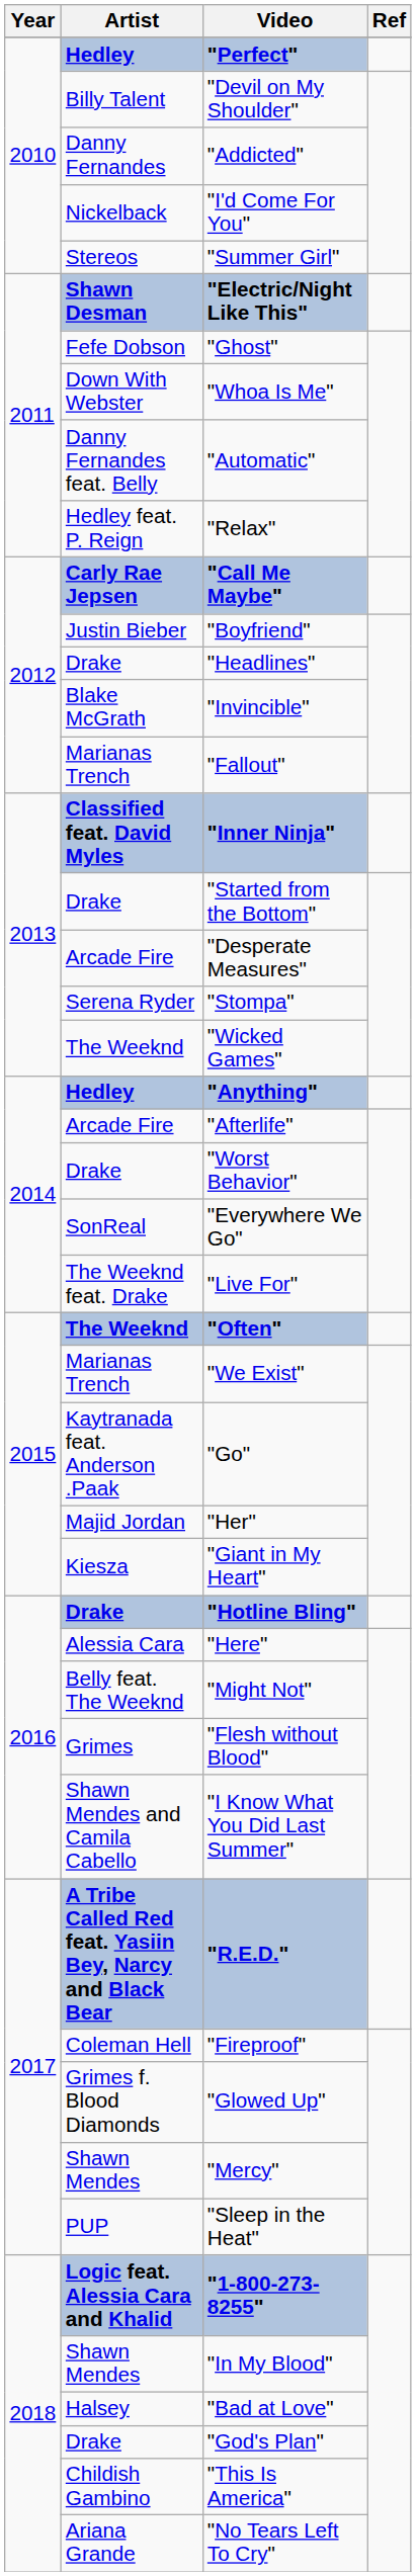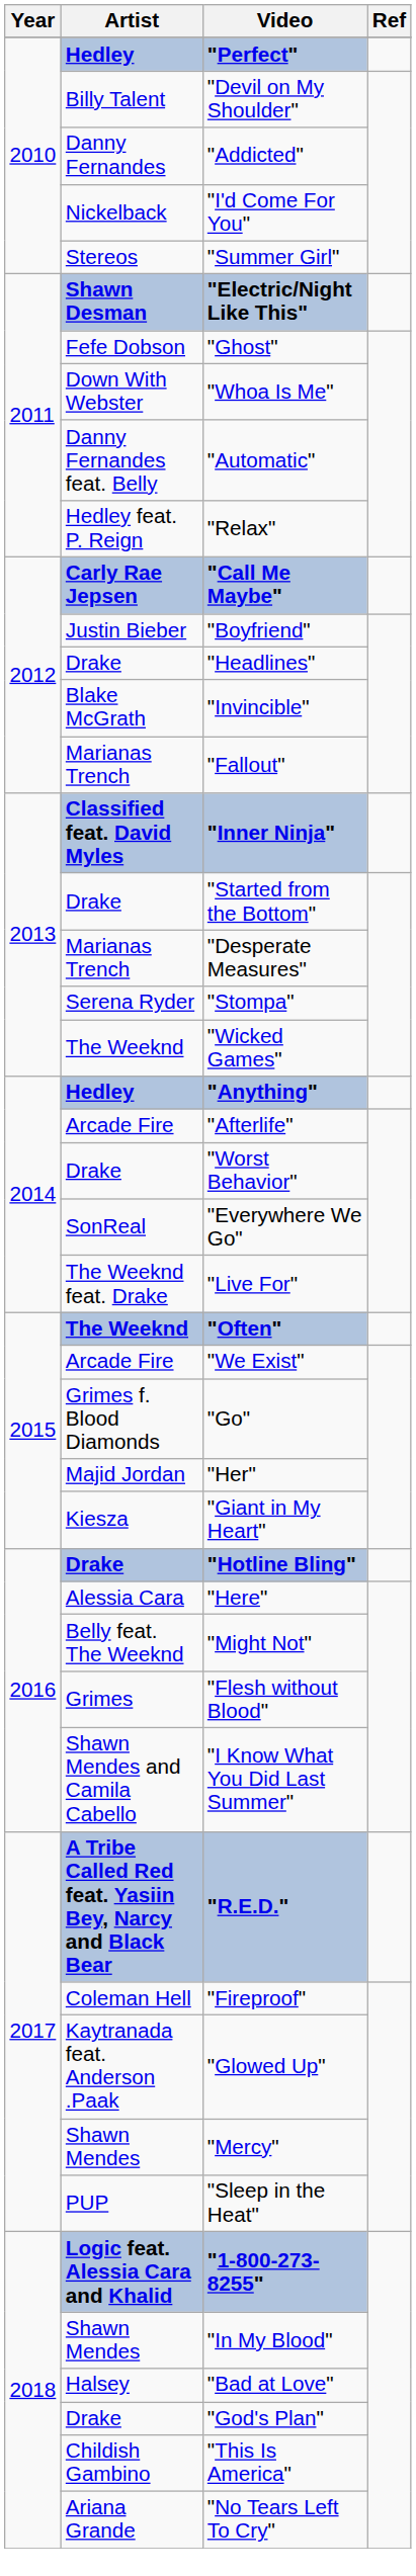"Desperate Measures" | Artist: Arcade Fire -> Marianas Trench
"We Exist" | Artist: Marianas Trench -> Arcade Fire
"Go" | Artist: Kaytranada feat. Anderson .Paak -> Grimes f. Blood Diamonds
"Glowed Up" | Artist: Grimes f. Blood Diamonds -> Kaytranada feat. Anderson .Paak
